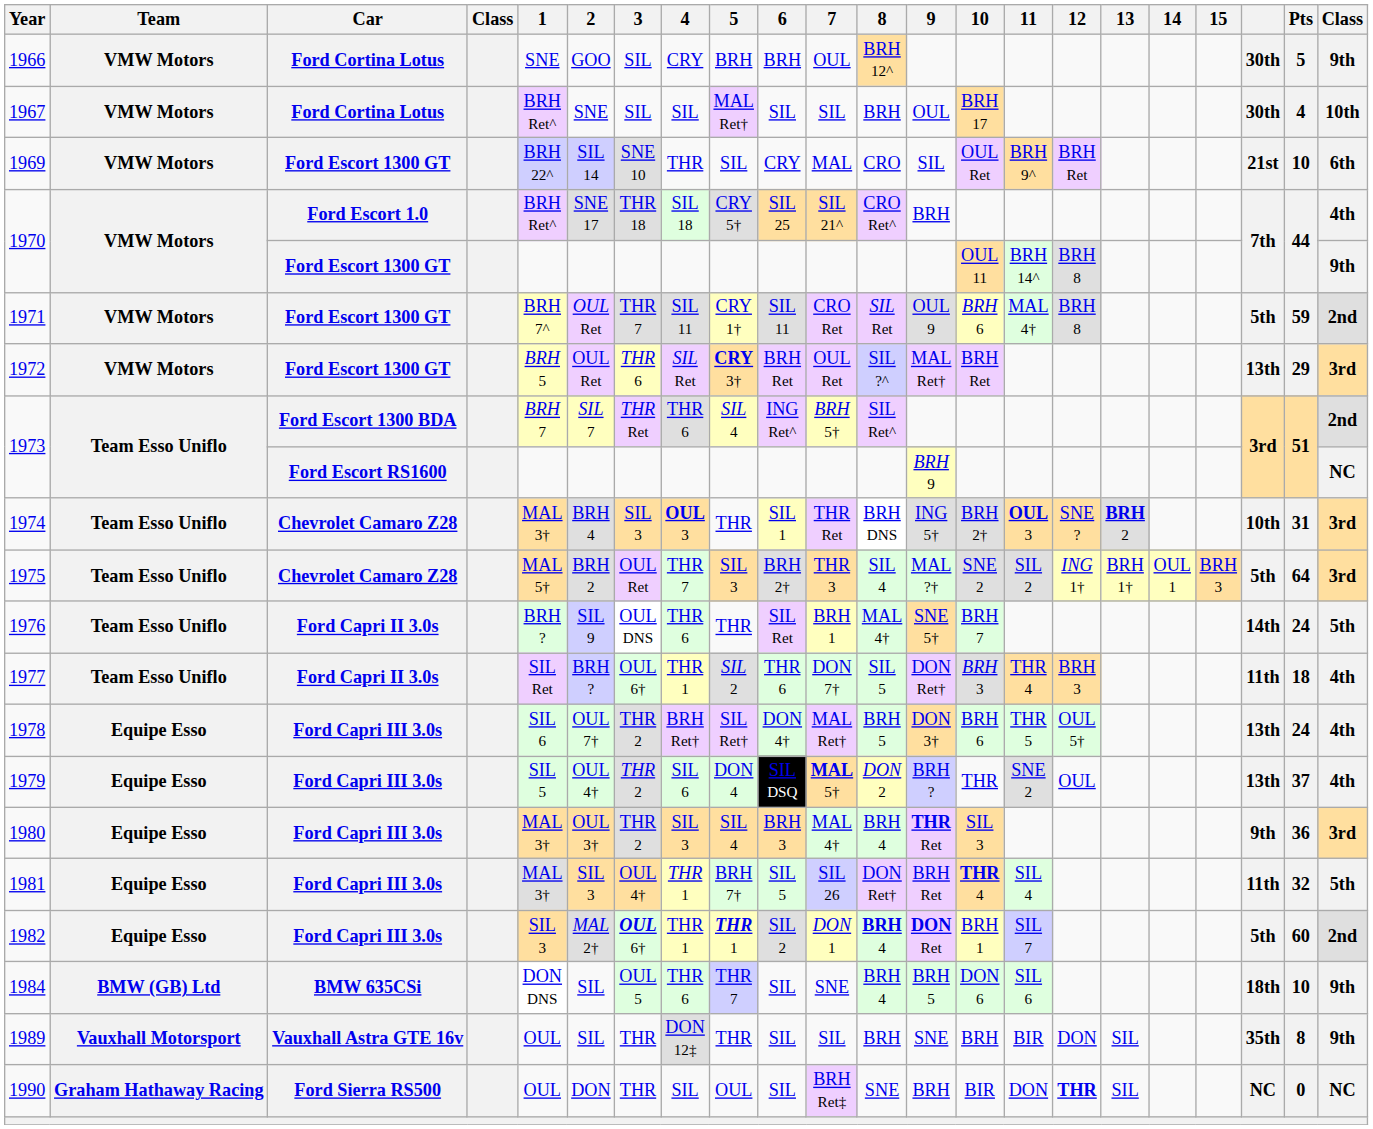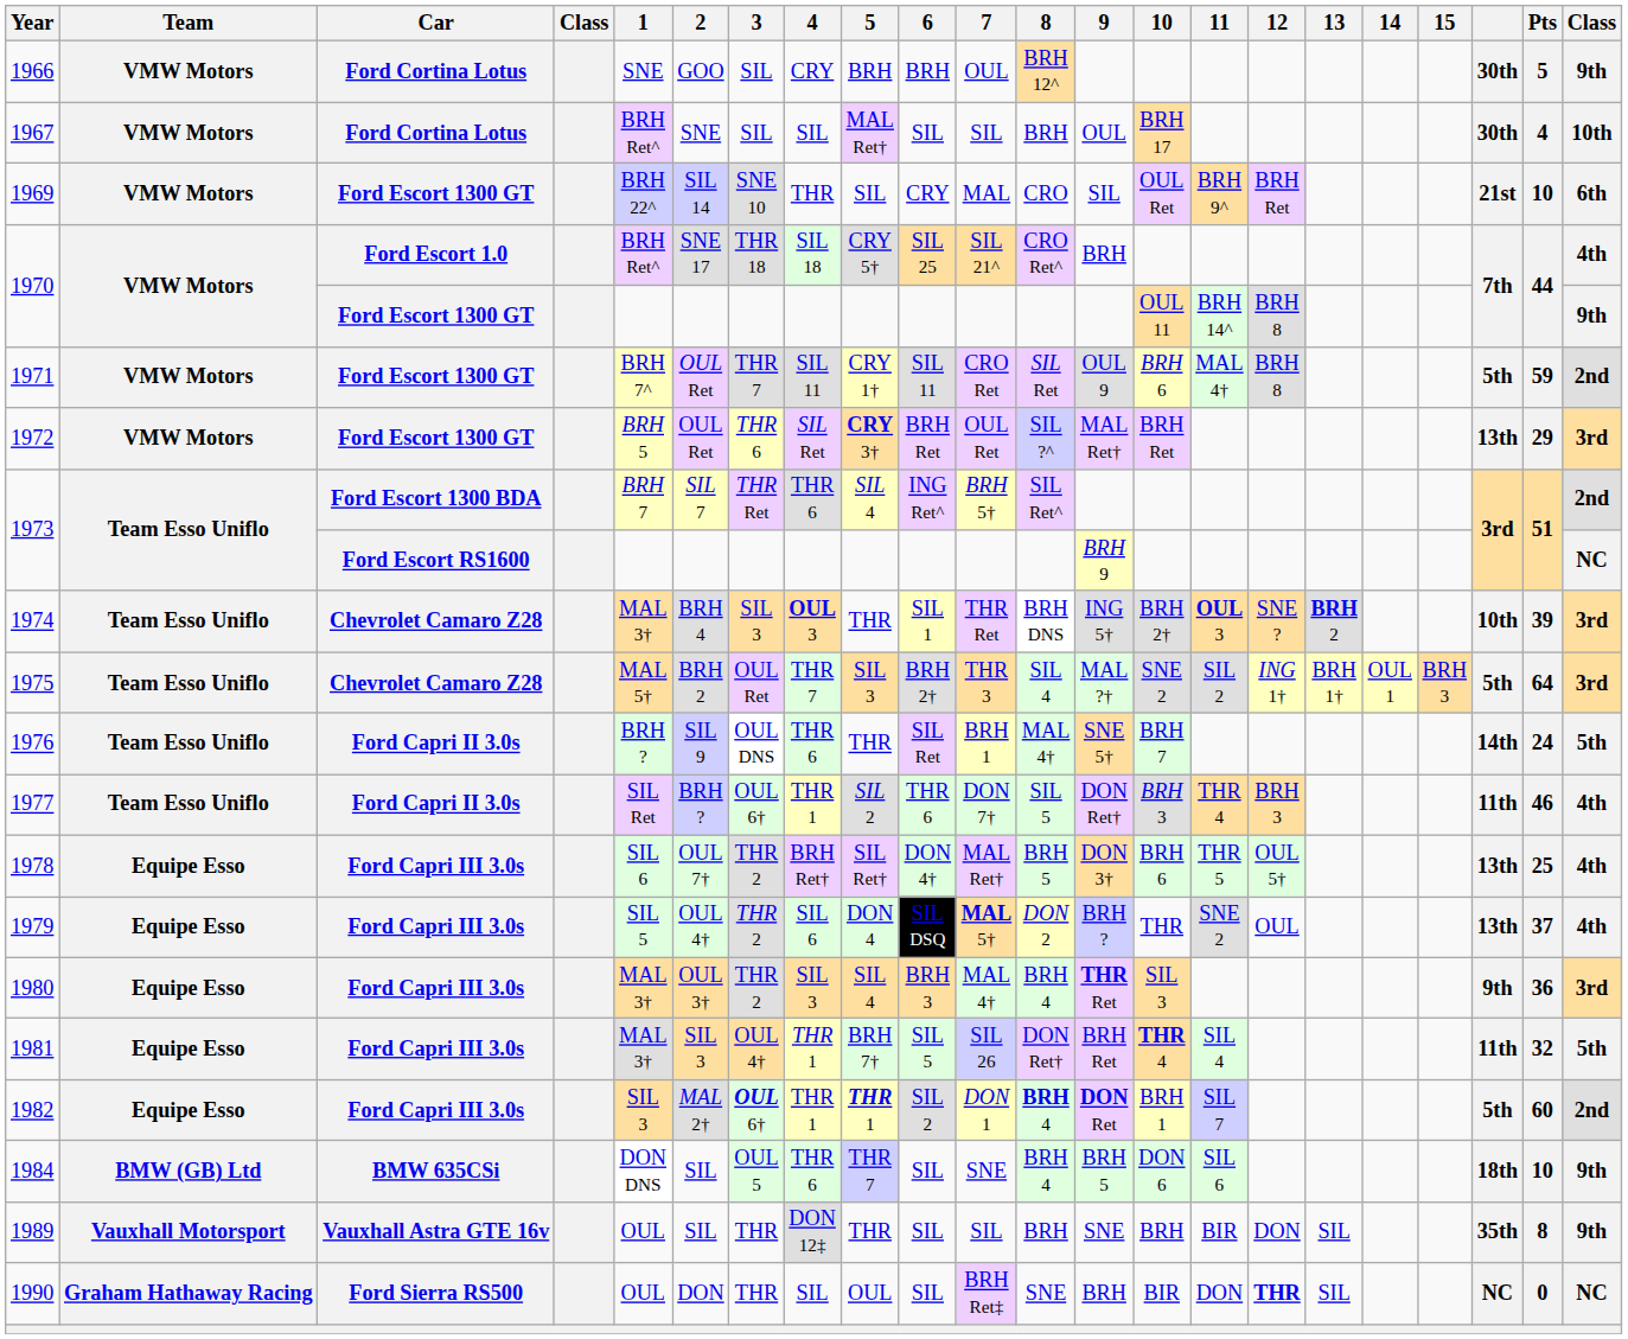1974 | Pts: 31 -> 39
1977 | Pts: 18 -> 46
1978 | Pts: 24 -> 25
